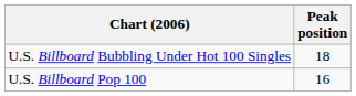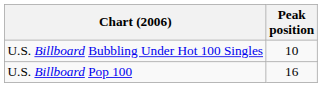U.S. Billboard Bubbling Under Hot 100 Singles | Peak position: 18 -> 10
